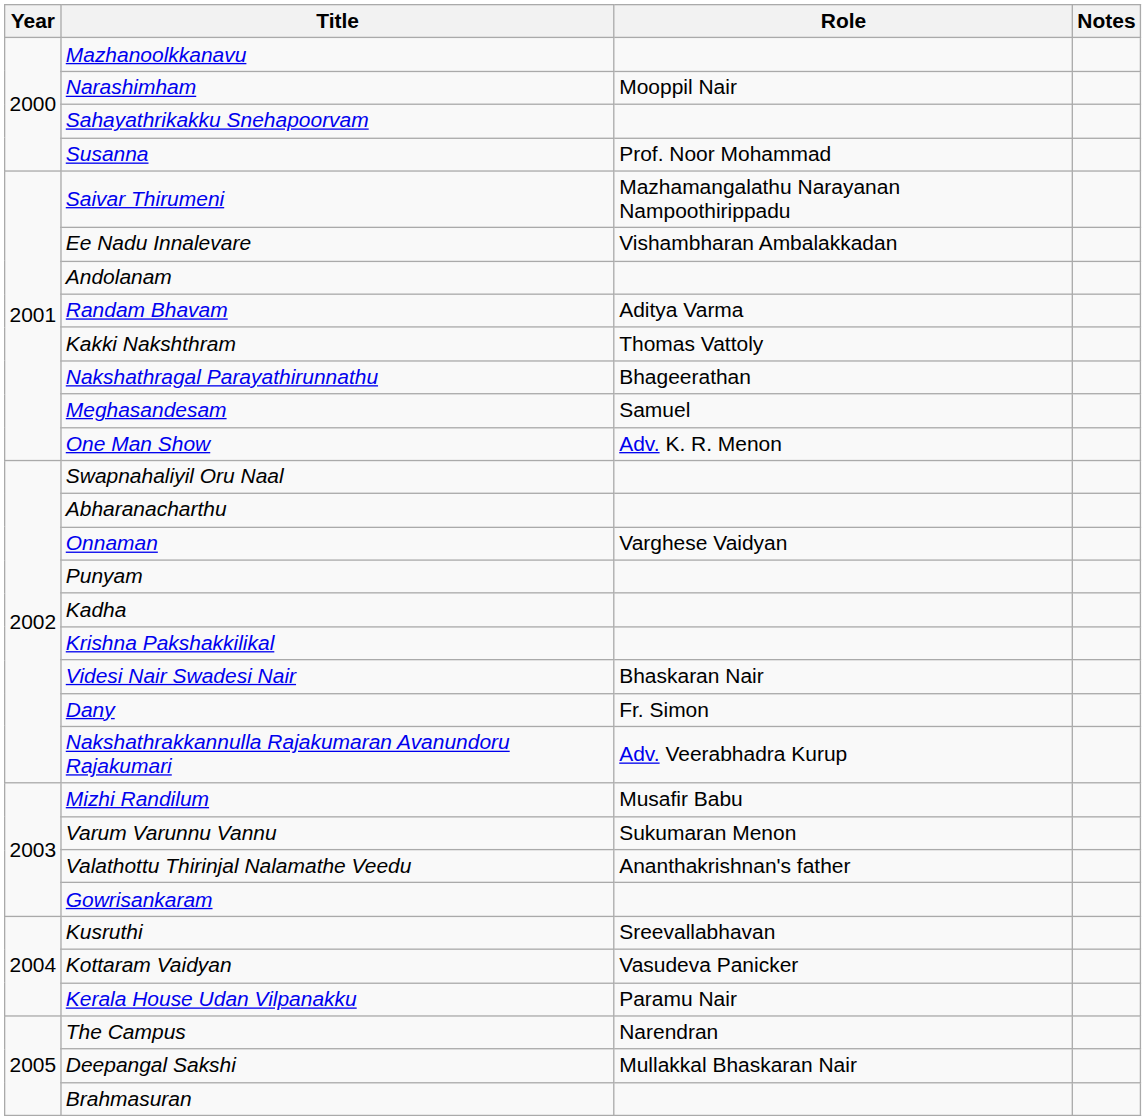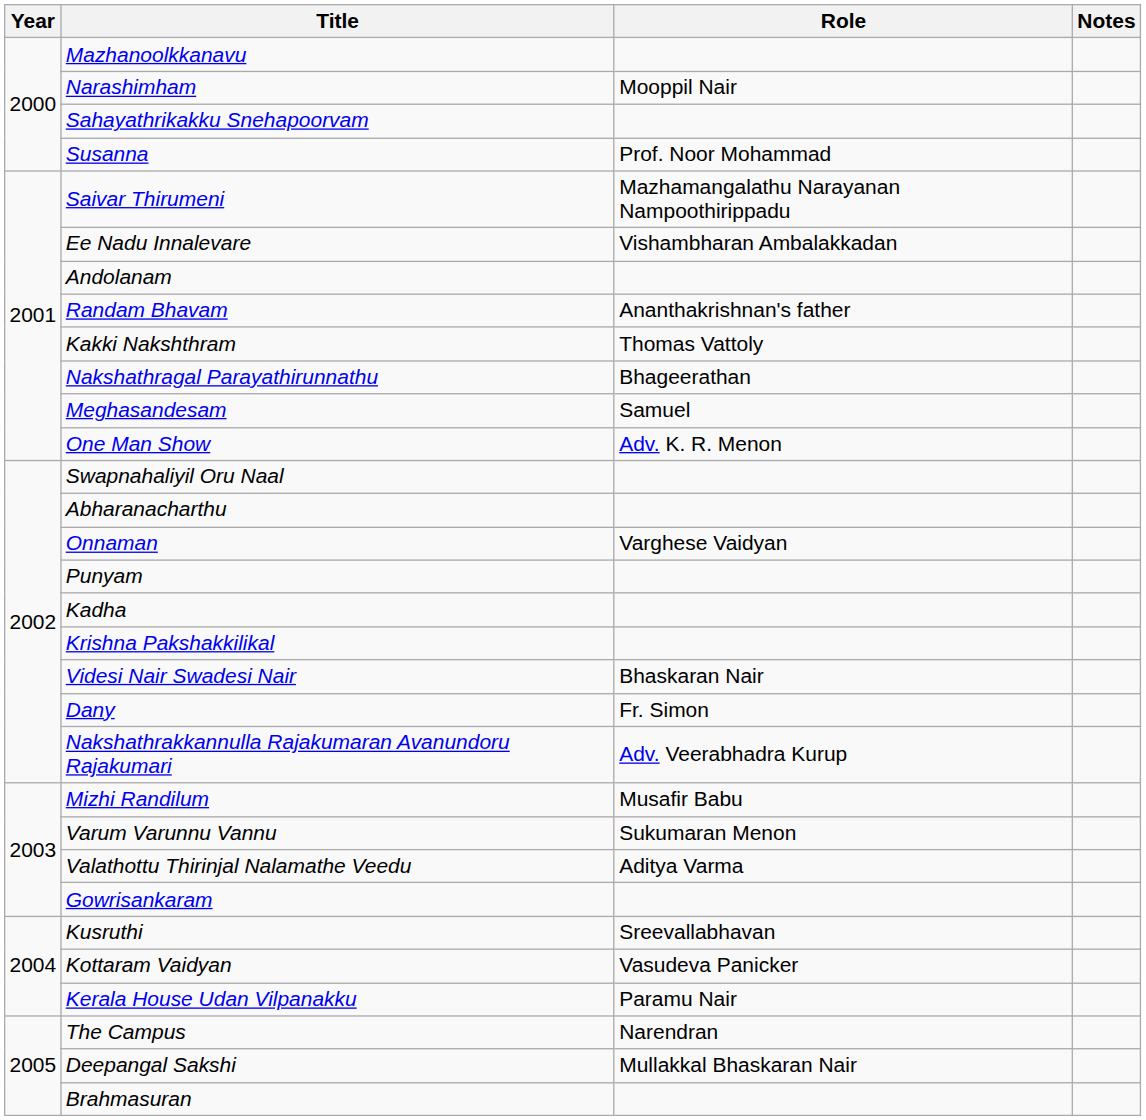Randam Bhavam | Role: Aditya Varma -> Ananthakrishnan's father
Valathottu Thirinjal Nalamathe Veedu | Role: Ananthakrishnan's father -> Aditya Varma
